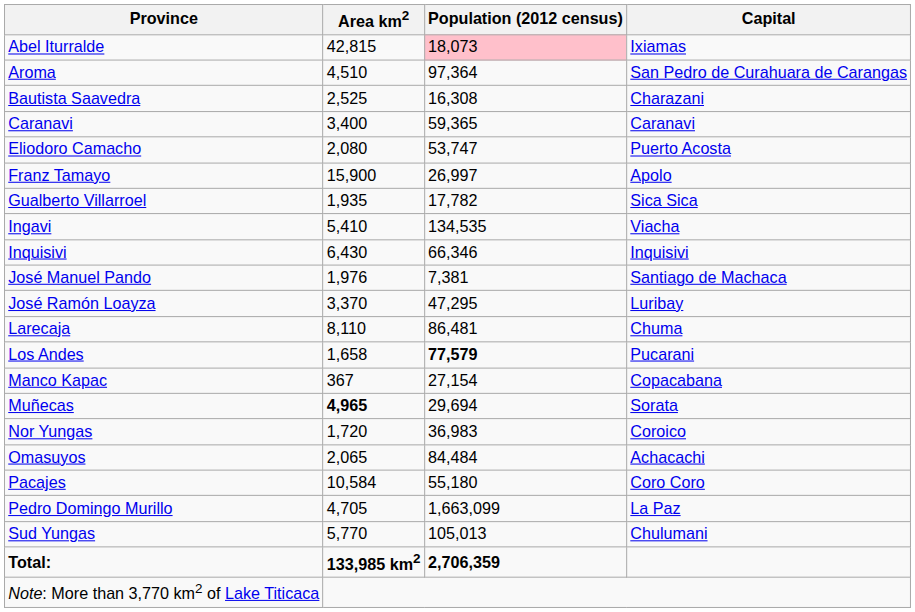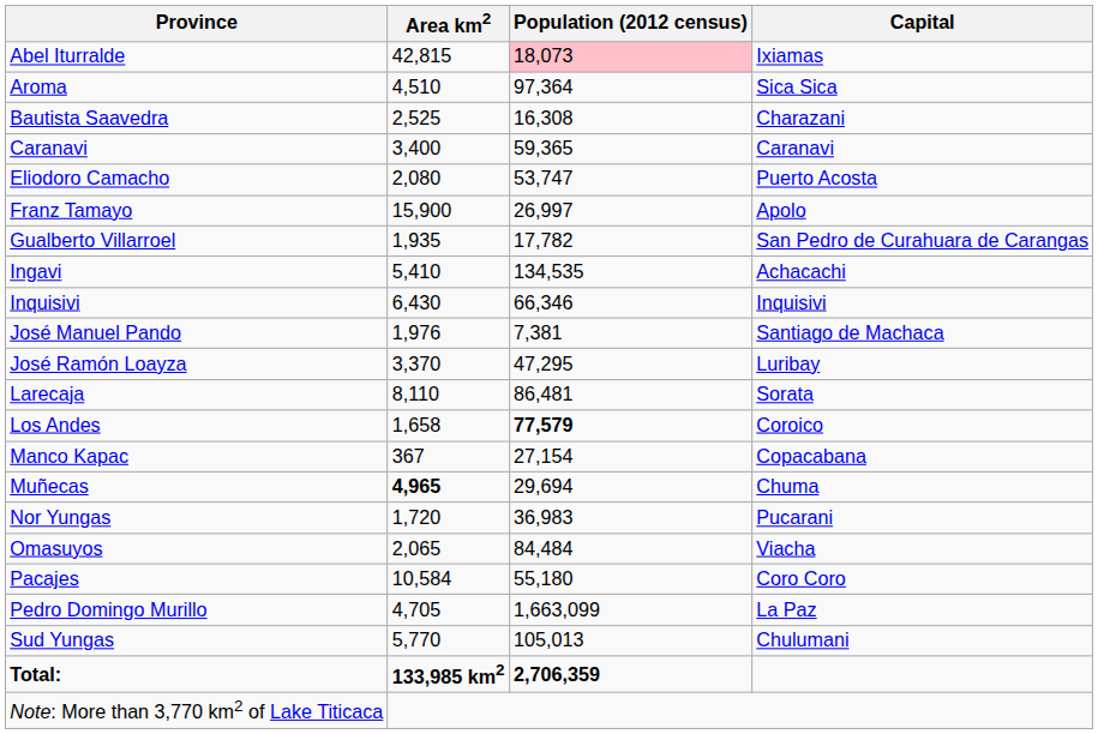Aroma | Capital: San Pedro de Curahuara de Carangas -> Sica Sica
Gualberto Villarroel | Capital: Sica Sica -> San Pedro de Curahuara de Carangas
Ingavi | Capital: Viacha -> Achacachi
Larecaja | Capital: Chuma -> Sorata
Los Andes | Capital: Pucarani -> Coroico
Muñecas | Capital: Sorata -> Chuma
Nor Yungas | Capital: Coroico -> Pucarani
Omasuyos | Capital: Achacachi -> Viacha
